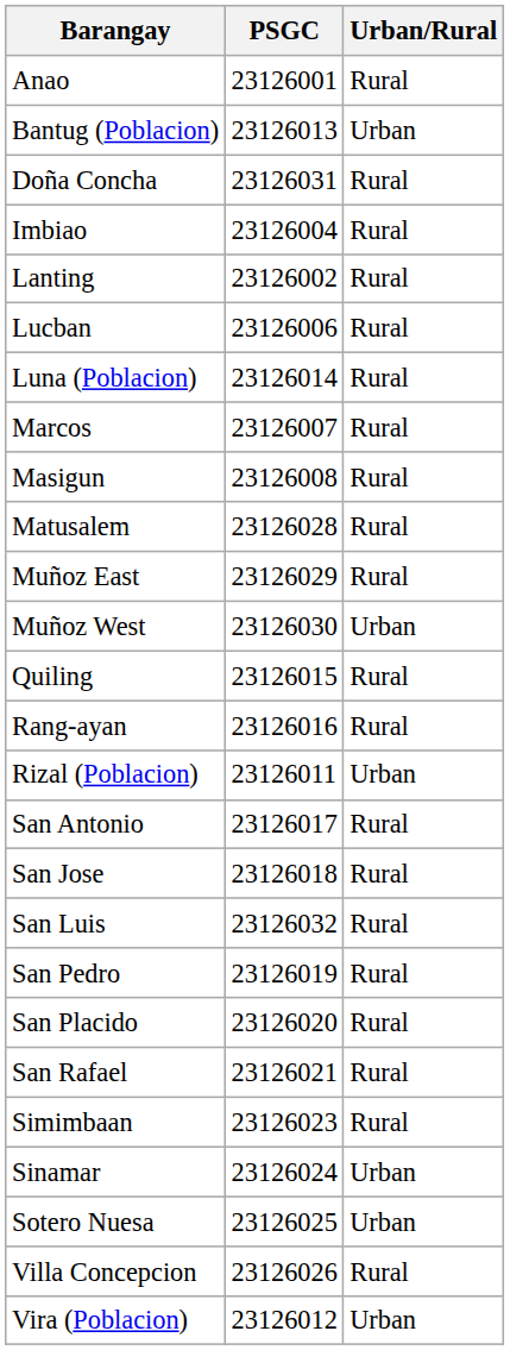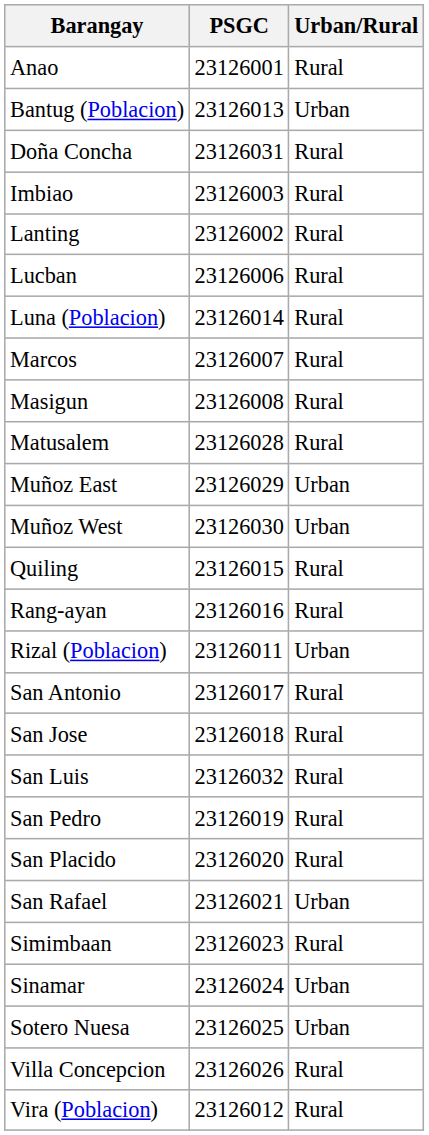Imbiao | PSGC: 23126004 -> 23126003
Muñoz East | Urban/Rural: Rural -> Urban
San Rafael | Urban/Rural: Rural -> Urban
Vira (Poblacion) | Urban/Rural: Urban -> Rural
